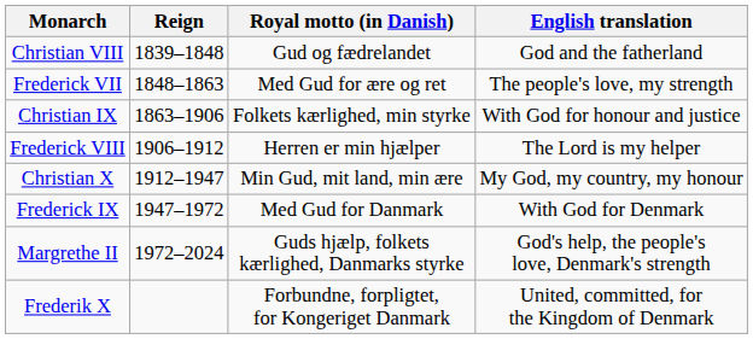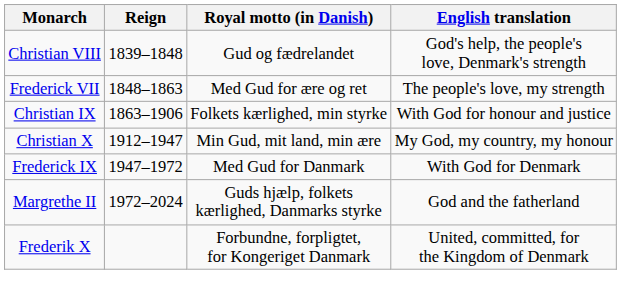Christian VIII | English translation: God and the fatherland -> God's help, the people's love, Denmark's strength
- row: Frederick VIII | 1906–1912 | Herren er min hjælper | The Lord is my helper
Margrethe II | English translation: God's help, the people's love, Denmark's strength -> God and the fatherland
